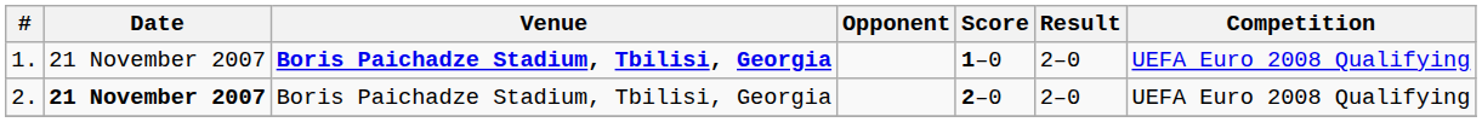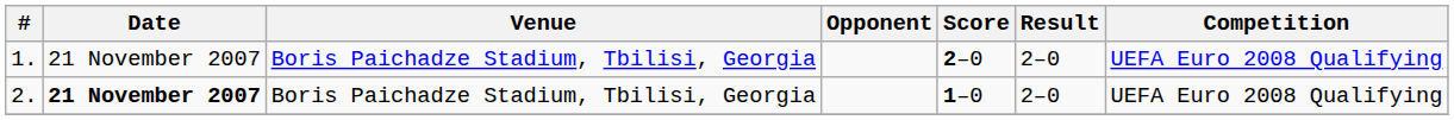1. | Venue: bold -> normal
1. | Score: 1–0 -> 2–0
2. | Score: 2–0 -> 1–0
